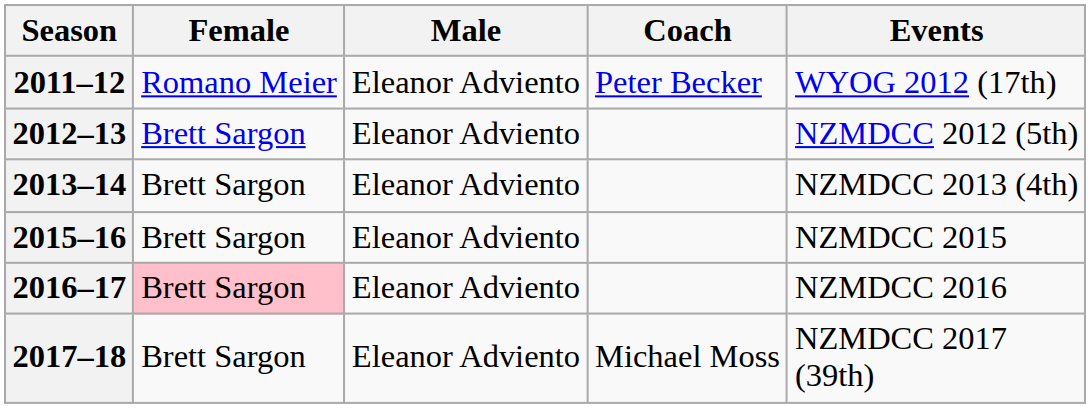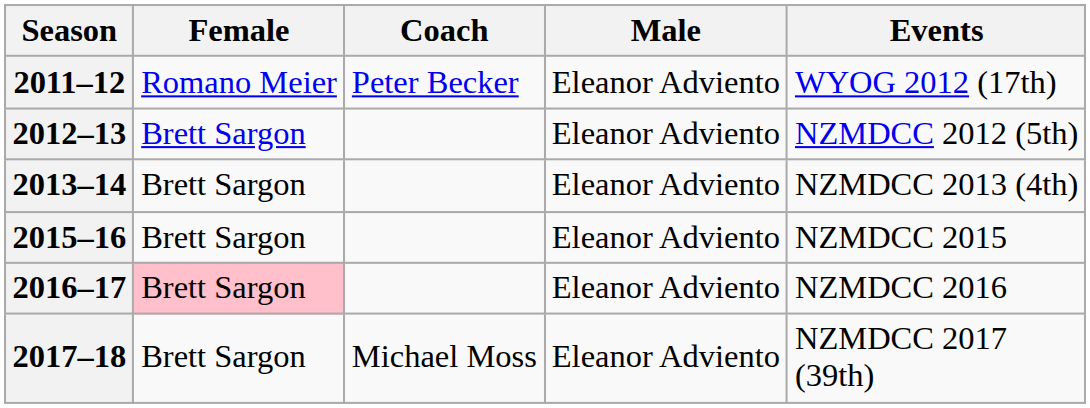columns swapped: Male <-> Coach
